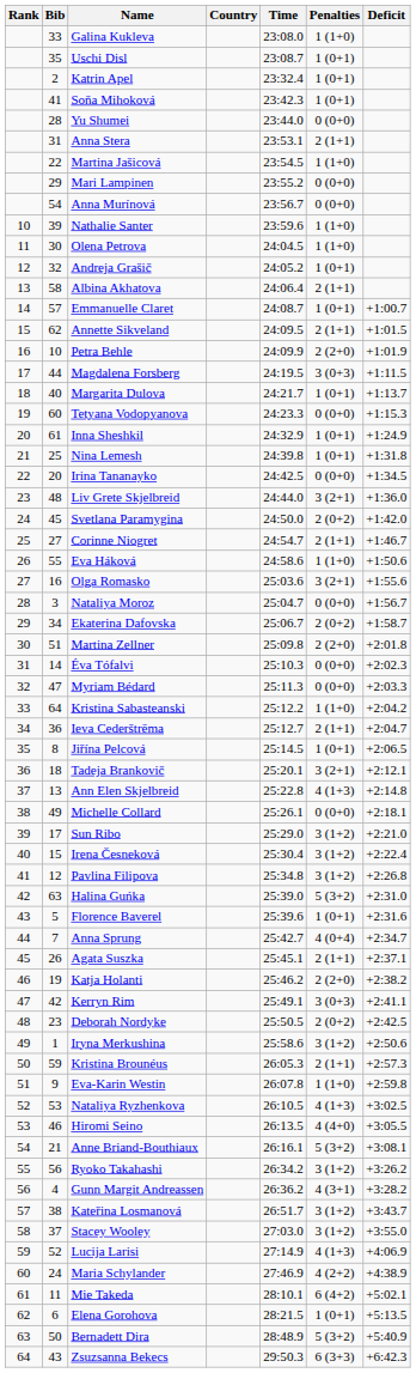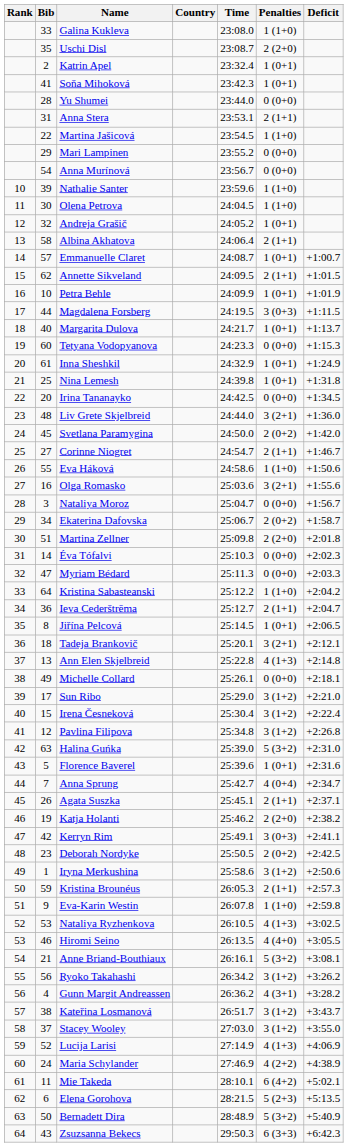Uschi Disl | Penalties: 1 (0+1) -> 2 (2+0)
Petra Behle | Penalties: 2 (2+0) -> 1 (0+1)
Elena Gorohova | Penalties: 1 (0+1) -> 5 (2+3)
